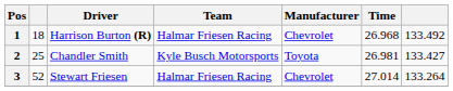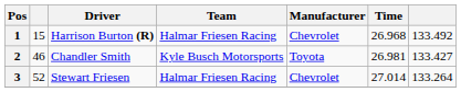1 | column 2: 18 -> 15
2 | column 2: 25 -> 46
